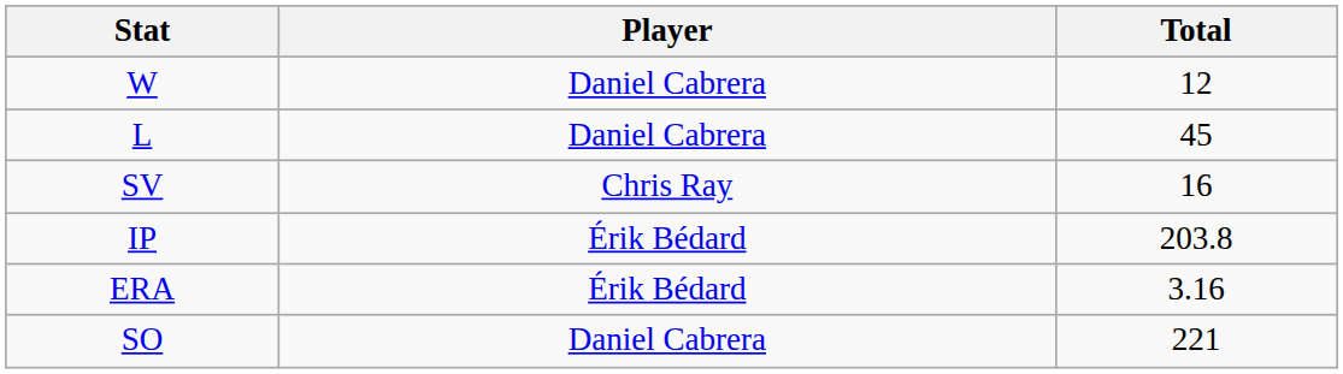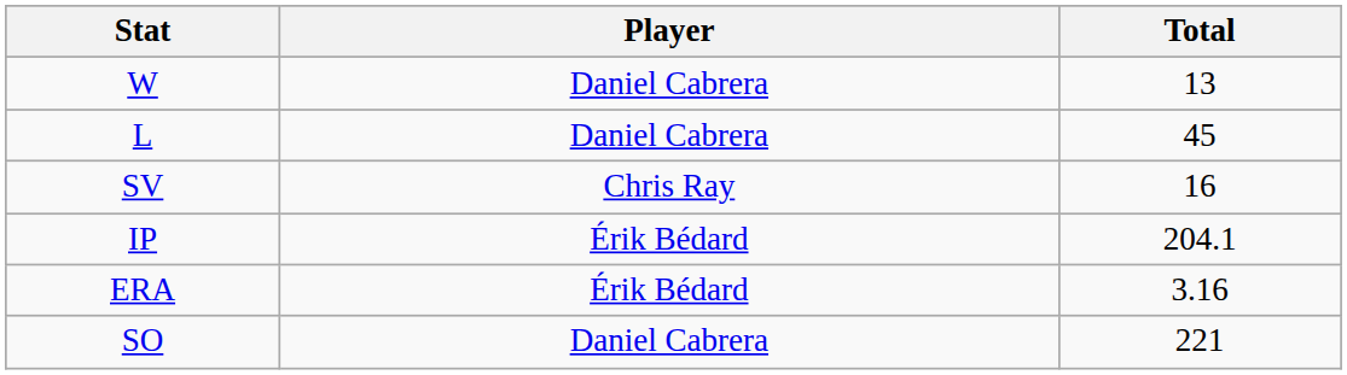W | Total: 12 -> 13
IP | Total: 203.8 -> 204.1
